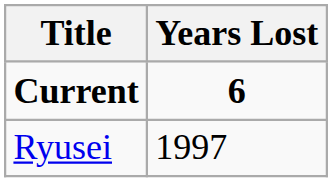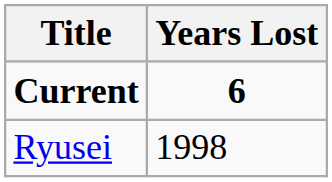Ryusei | Years Lost: 1997 -> 1998
